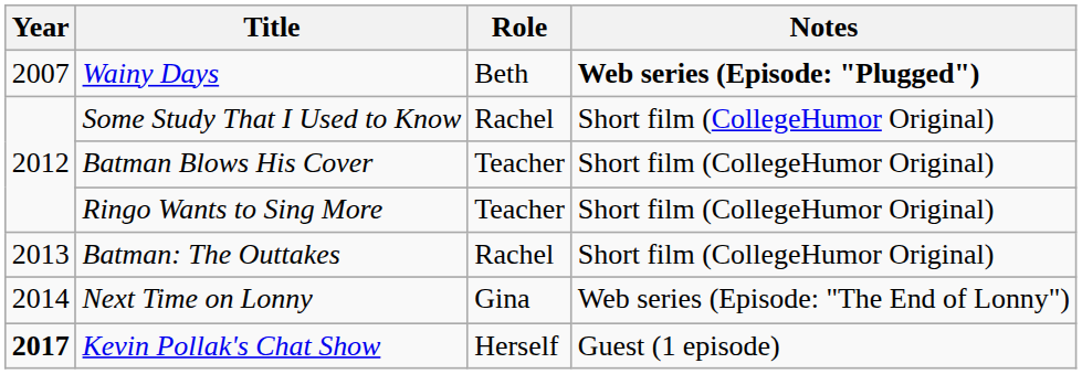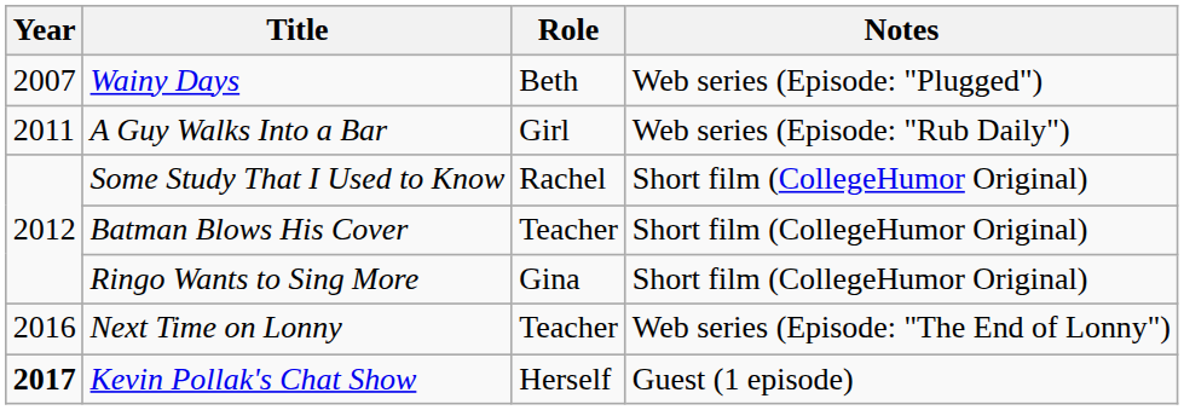Wainy Days | Notes: bold -> normal
+ row: 2011 | A Guy Walks Into a Bar | Girl | Web series (Episode: "Rub Daily")
Ringo Wants to Sing More | Role: Teacher -> Gina
- row: 2013 | Batman: The Outtakes | Rachel | Short film (CollegeHumor Original)
Next Time on Lonny | Year: 2014 -> 2016
Next Time on Lonny | Role: Gina -> Teacher
